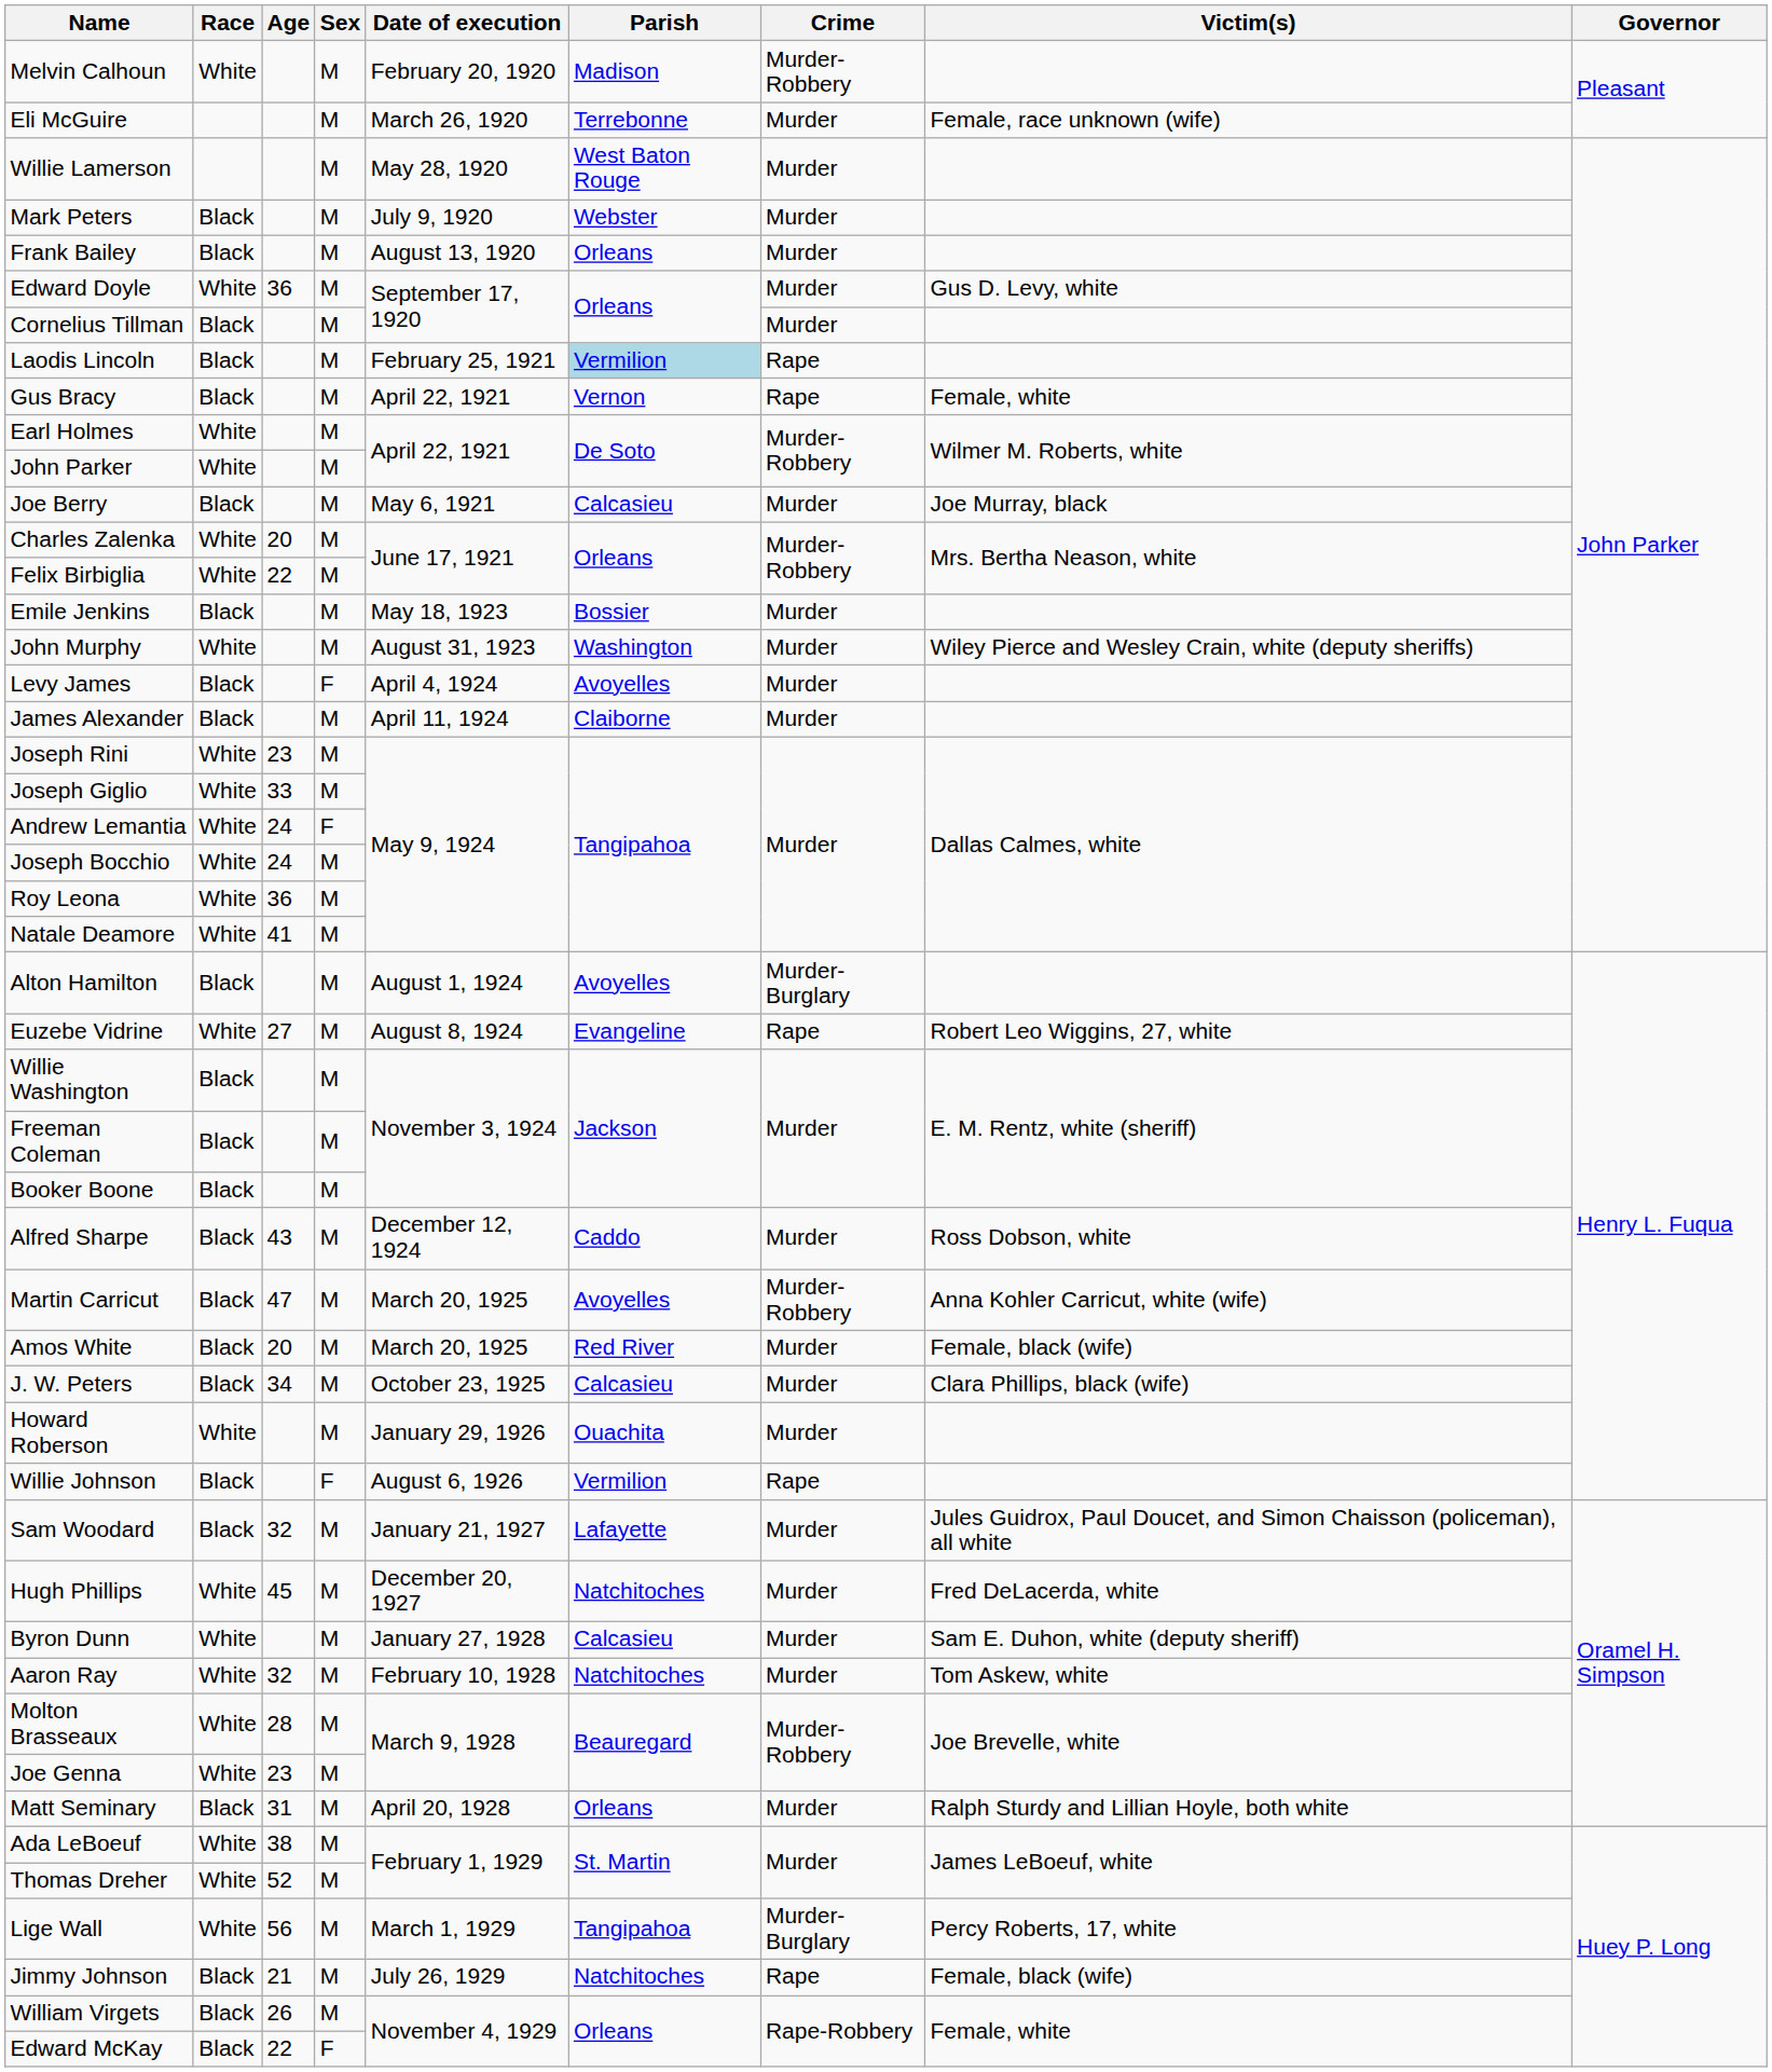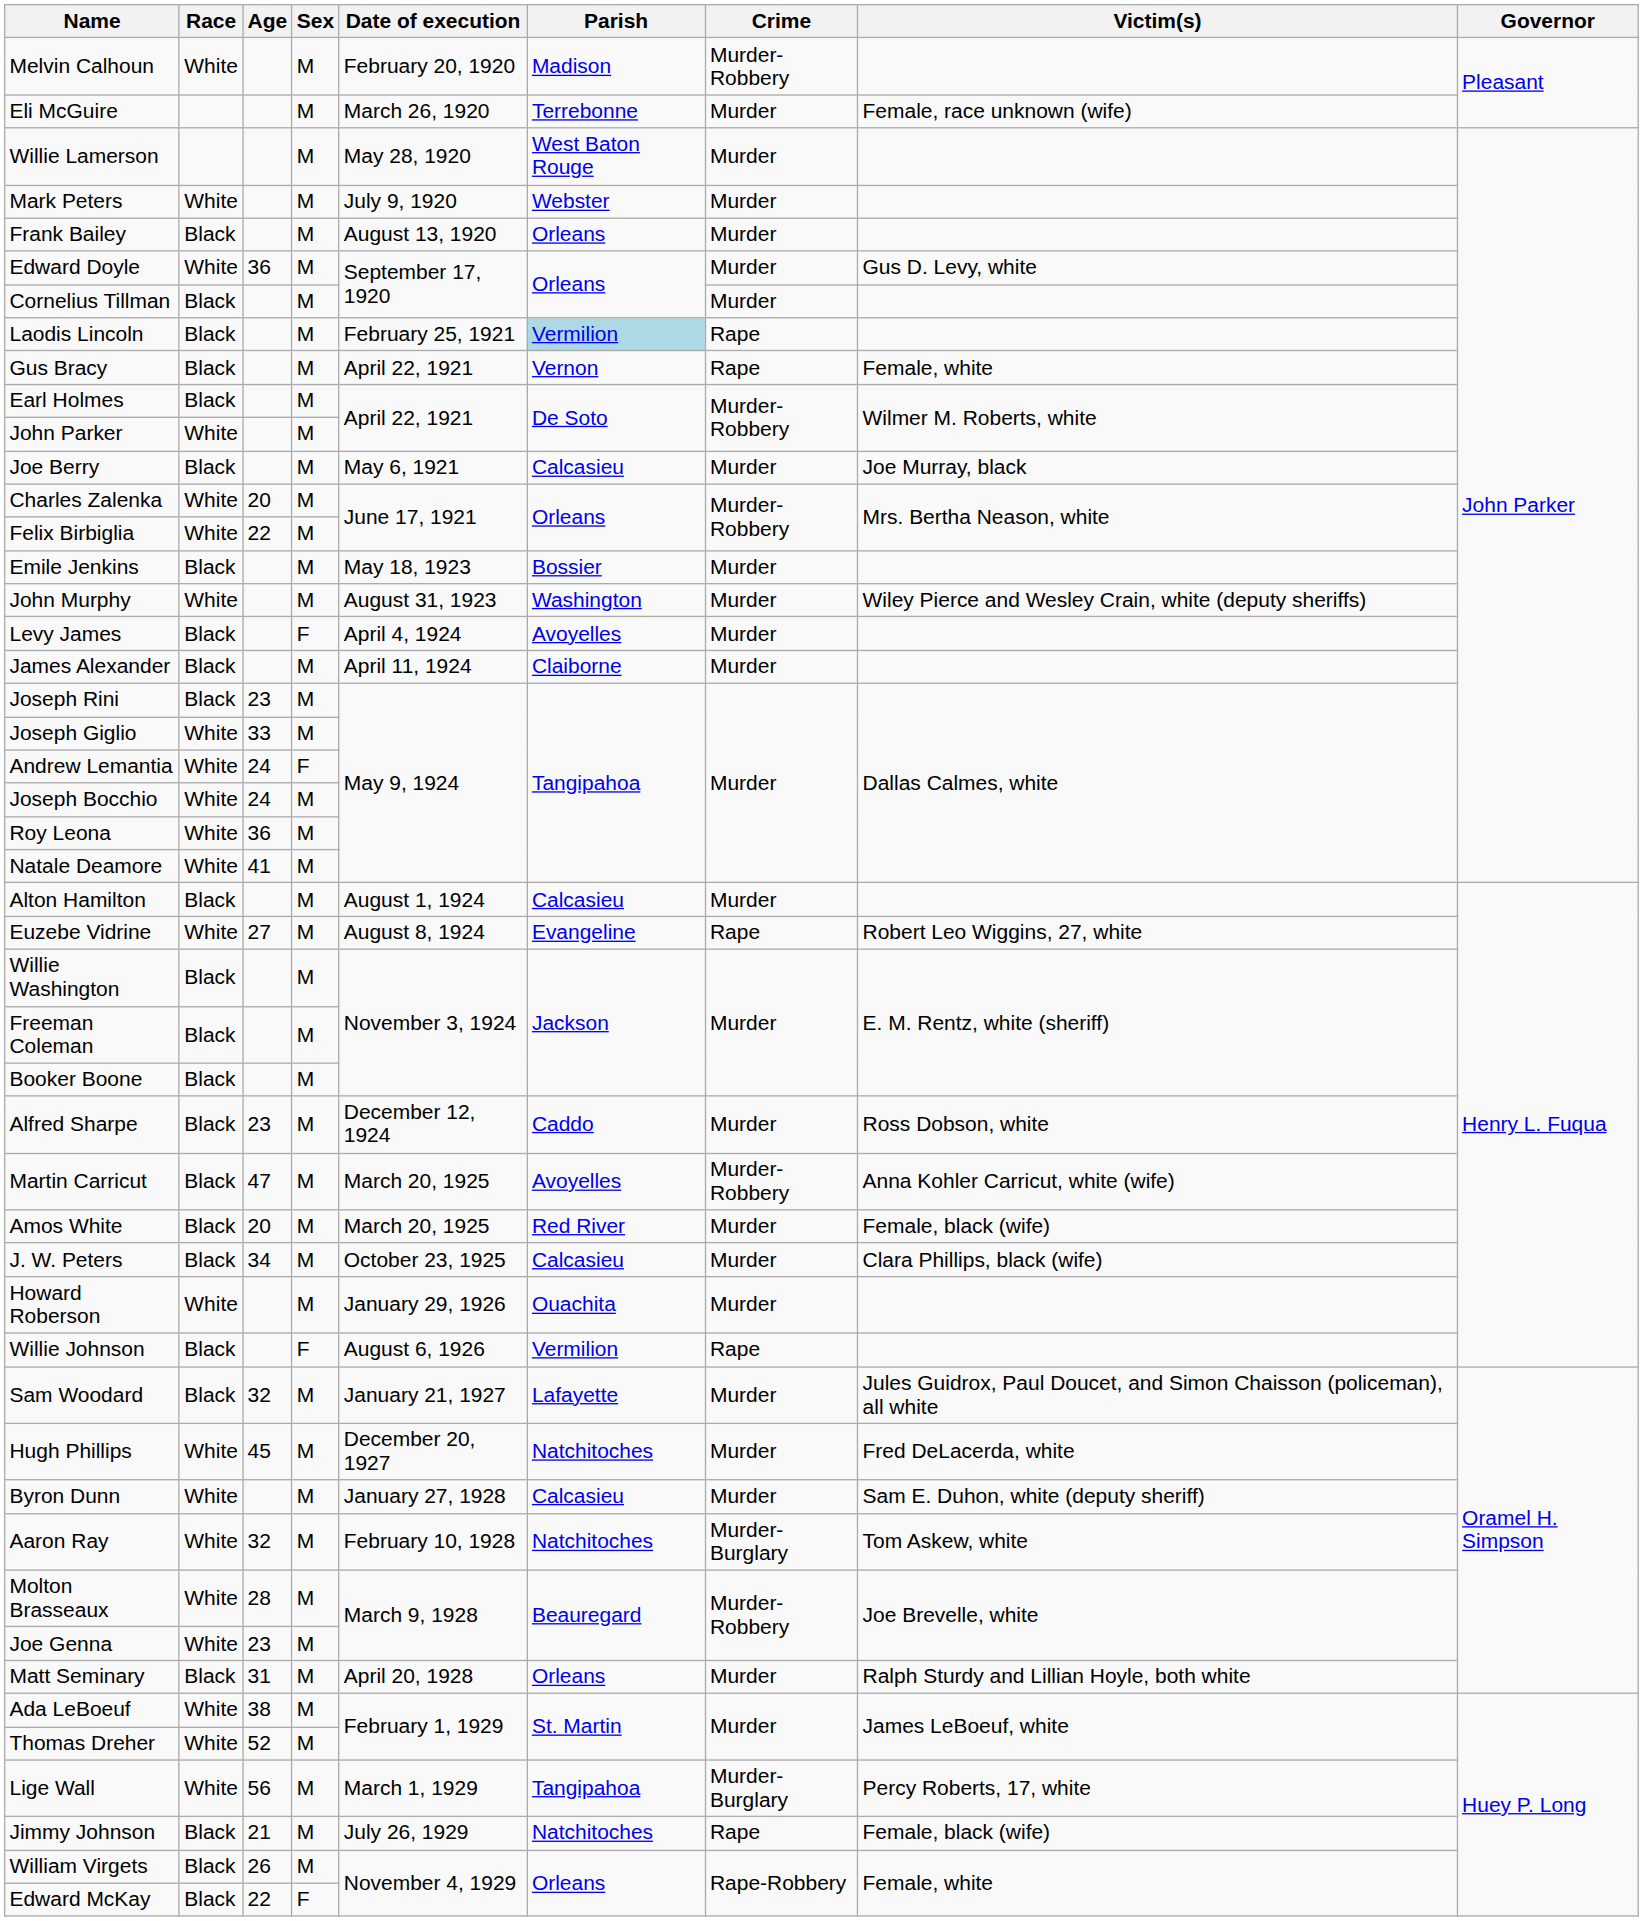Mark Peters | Race: Black -> White
Earl Holmes | Race: White -> Black
Joseph Rini | Race: White -> Black
Alton Hamilton | Parish: Avoyelles -> Calcasieu
Alton Hamilton | Crime: Murder-Burglary -> Murder
Alfred Sharpe | Age: 43 -> 23
Aaron Ray | Crime: Murder -> Murder-Burglary
